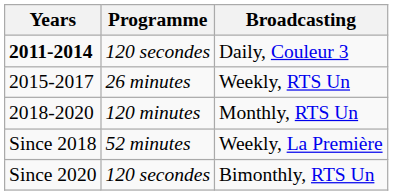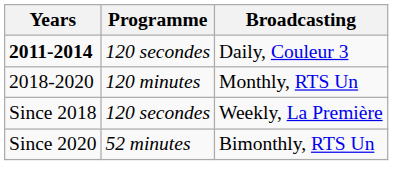- row: 2015-2017 | 26 minutes | Weekly, RTS Un
Weekly, La Première | Programme: 52 minutes -> 120 secondes
Bimonthly, RTS Un | Programme: 120 secondes -> 52 minutes
